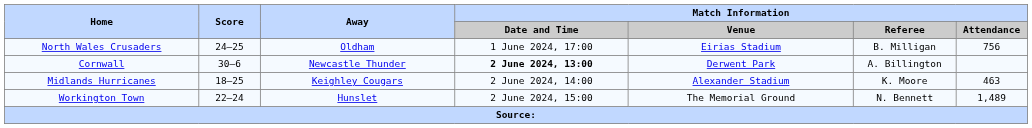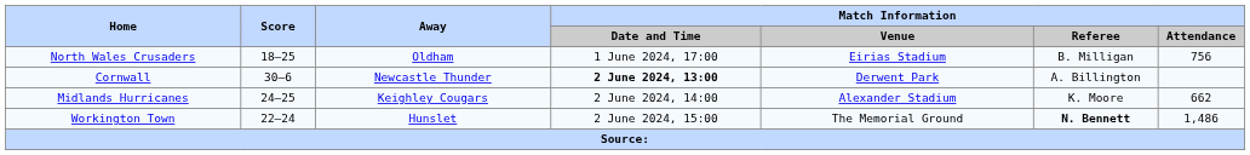North Wales Crusaders | Score: 24–25 -> 18–25
Midlands Hurricanes | Score: 18–25 -> 24–25
Midlands Hurricanes | Match Information / Attendance: 463 -> 662
Workington Town | Match Information / Referee: normal -> bold
Workington Town | Match Information / Attendance: 1,489 -> 1,486
